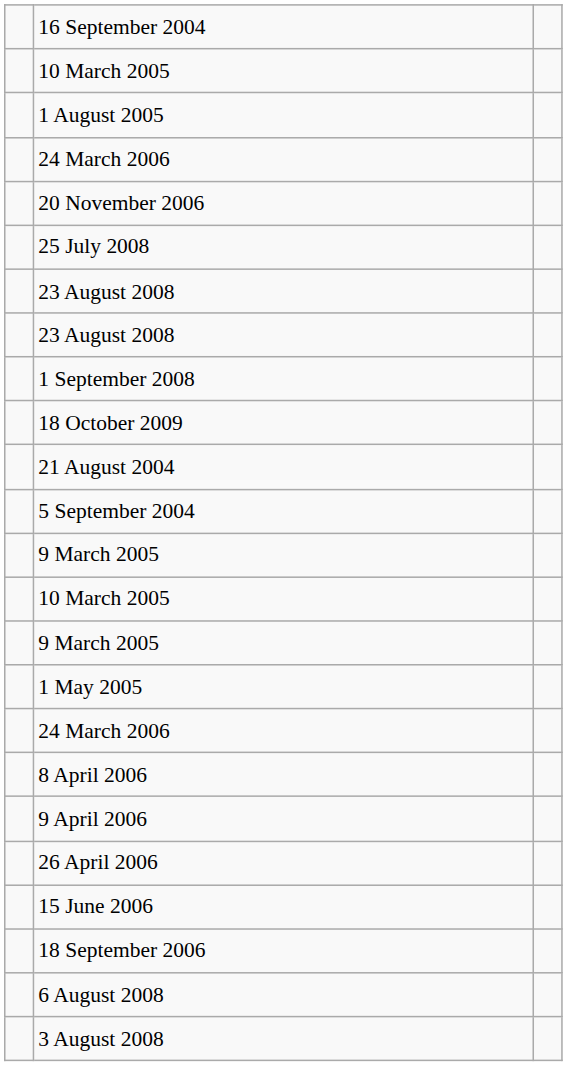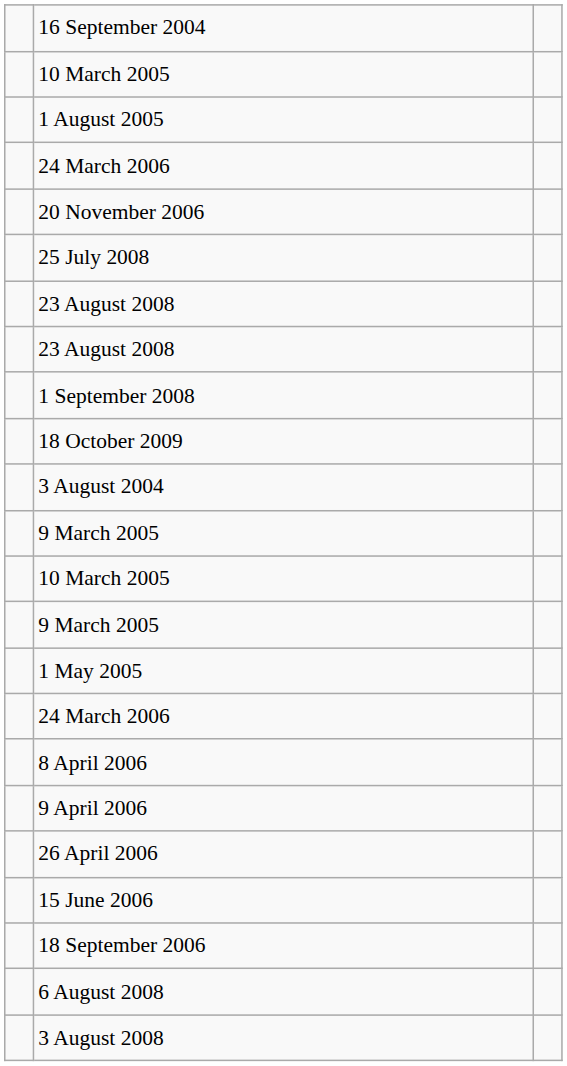+ row: 3 August 2004
- row: 21 August 2004
- row: 5 September 2004
